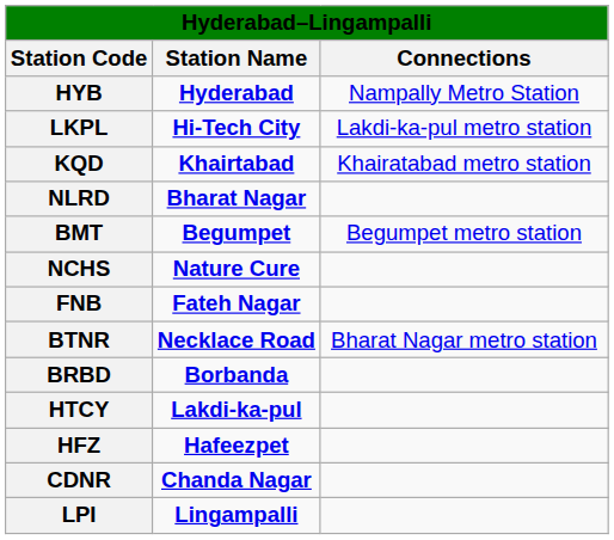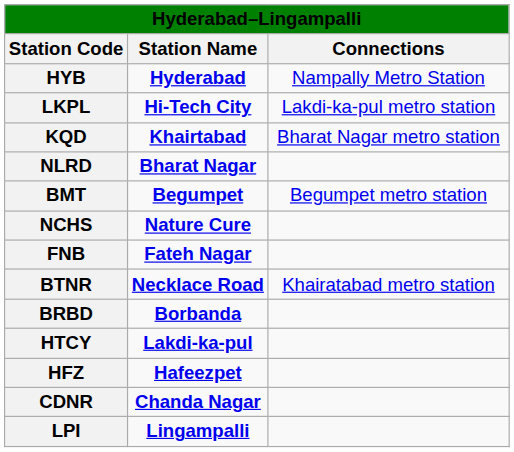KQD | Connections: Khairatabad metro station -> Bharat Nagar metro station
BTNR | Connections: Bharat Nagar metro station -> Khairatabad metro station
